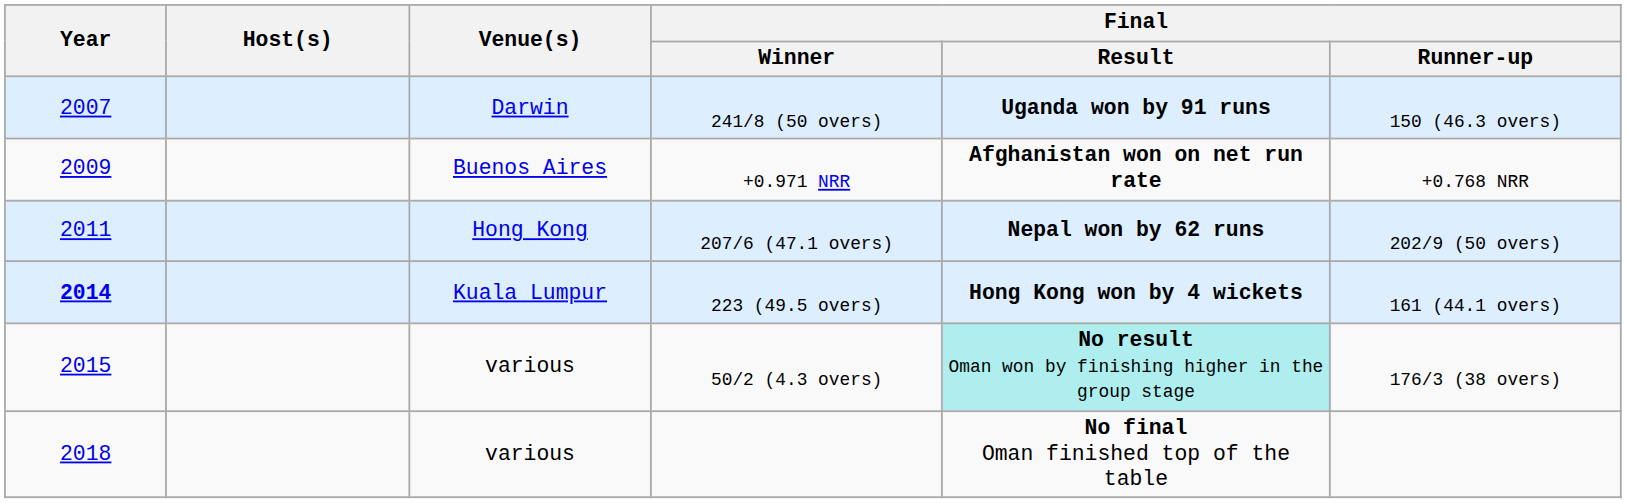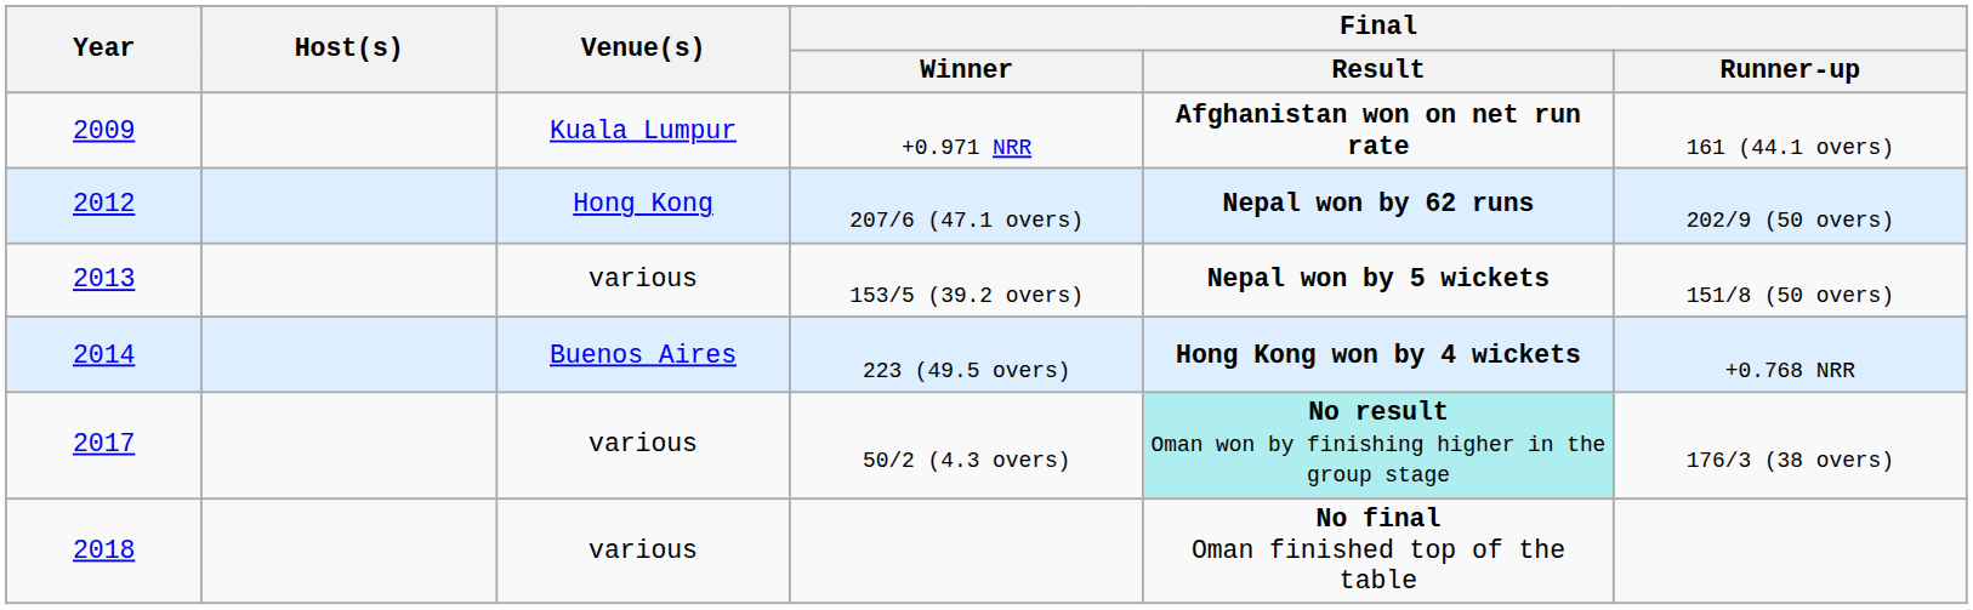- row: 2007 | Darwin | 241/8 (50 overs) | Uganda won by 91 runs | 150 (46.3 overs)
+0.971 NRR | Venue(s): Buenos Aires -> Kuala Lumpur
+0.971 NRR | Final / Runner-up: +0.768 NRR -> 161 (44.1 overs)
207/6 (47.1 overs) | Year: 2011 -> 2012
+ row: 2013 | various | 153/5 (39.2 overs) | Nepal won by 5 wickets | 151/8 (50 overs)
223 (49.5 overs) | Year: bold -> normal
223 (49.5 overs) | Venue(s): Kuala Lumpur -> Buenos Aires
223 (49.5 overs) | Final / Runner-up: 161 (44.1 overs) -> +0.768 NRR
50/2 (4.3 overs) | Year: 2015 -> 2017
